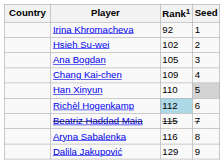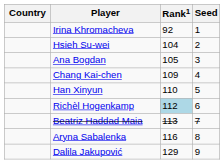Hsieh Su-wei | Rank1: 102 -> 104
Han Xinyun | Seed: lightgrey background -> no background
Beatriz Haddad Maia | Rank1: 115 -> 113
